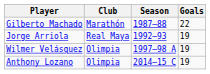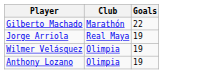- column: Season | 1987–88 | 1992–93 | 1997–98 A | 2014–15 C
